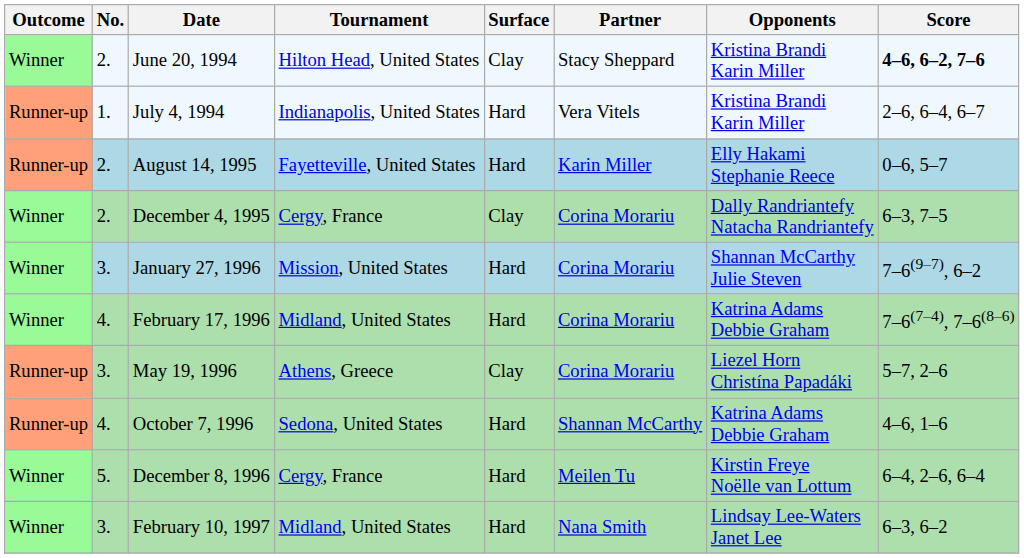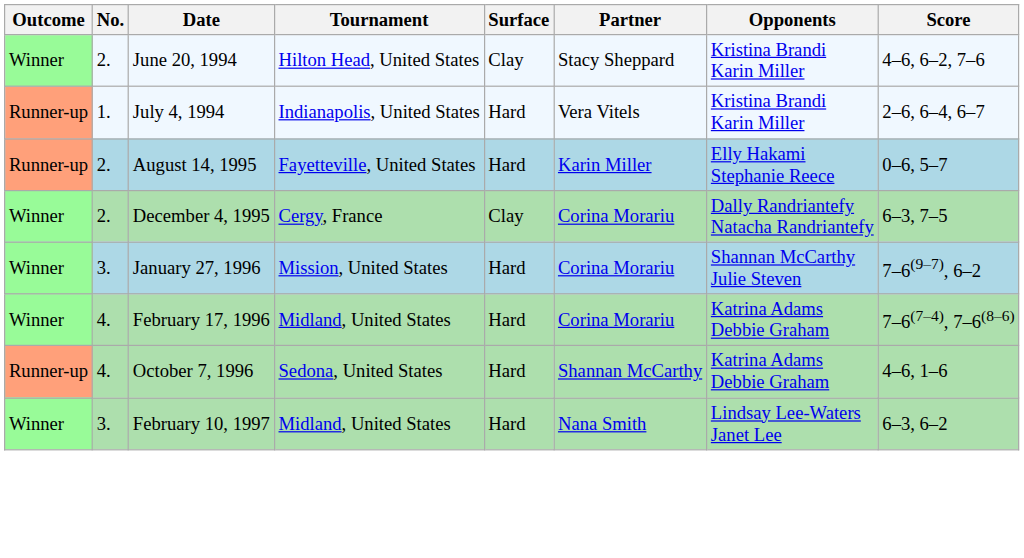June 20, 1994 | Score: bold -> normal
- row: Runner-up | 3. | May 19, 1996 | Athens, Greece | Clay | Corina Morariu | Liezel Horn Christína Papadáki | 5–7, 2–6
- row: Winner | 5. | December 8, 1996 | Cergy, France | Hard | Meilen Tu | Kirstin Freye Noëlle van Lottum | 6–4, 2–6, 6–4
